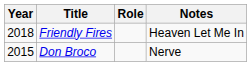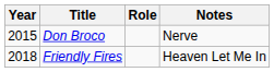rows swapped: Don Broco <-> Friendly Fires
